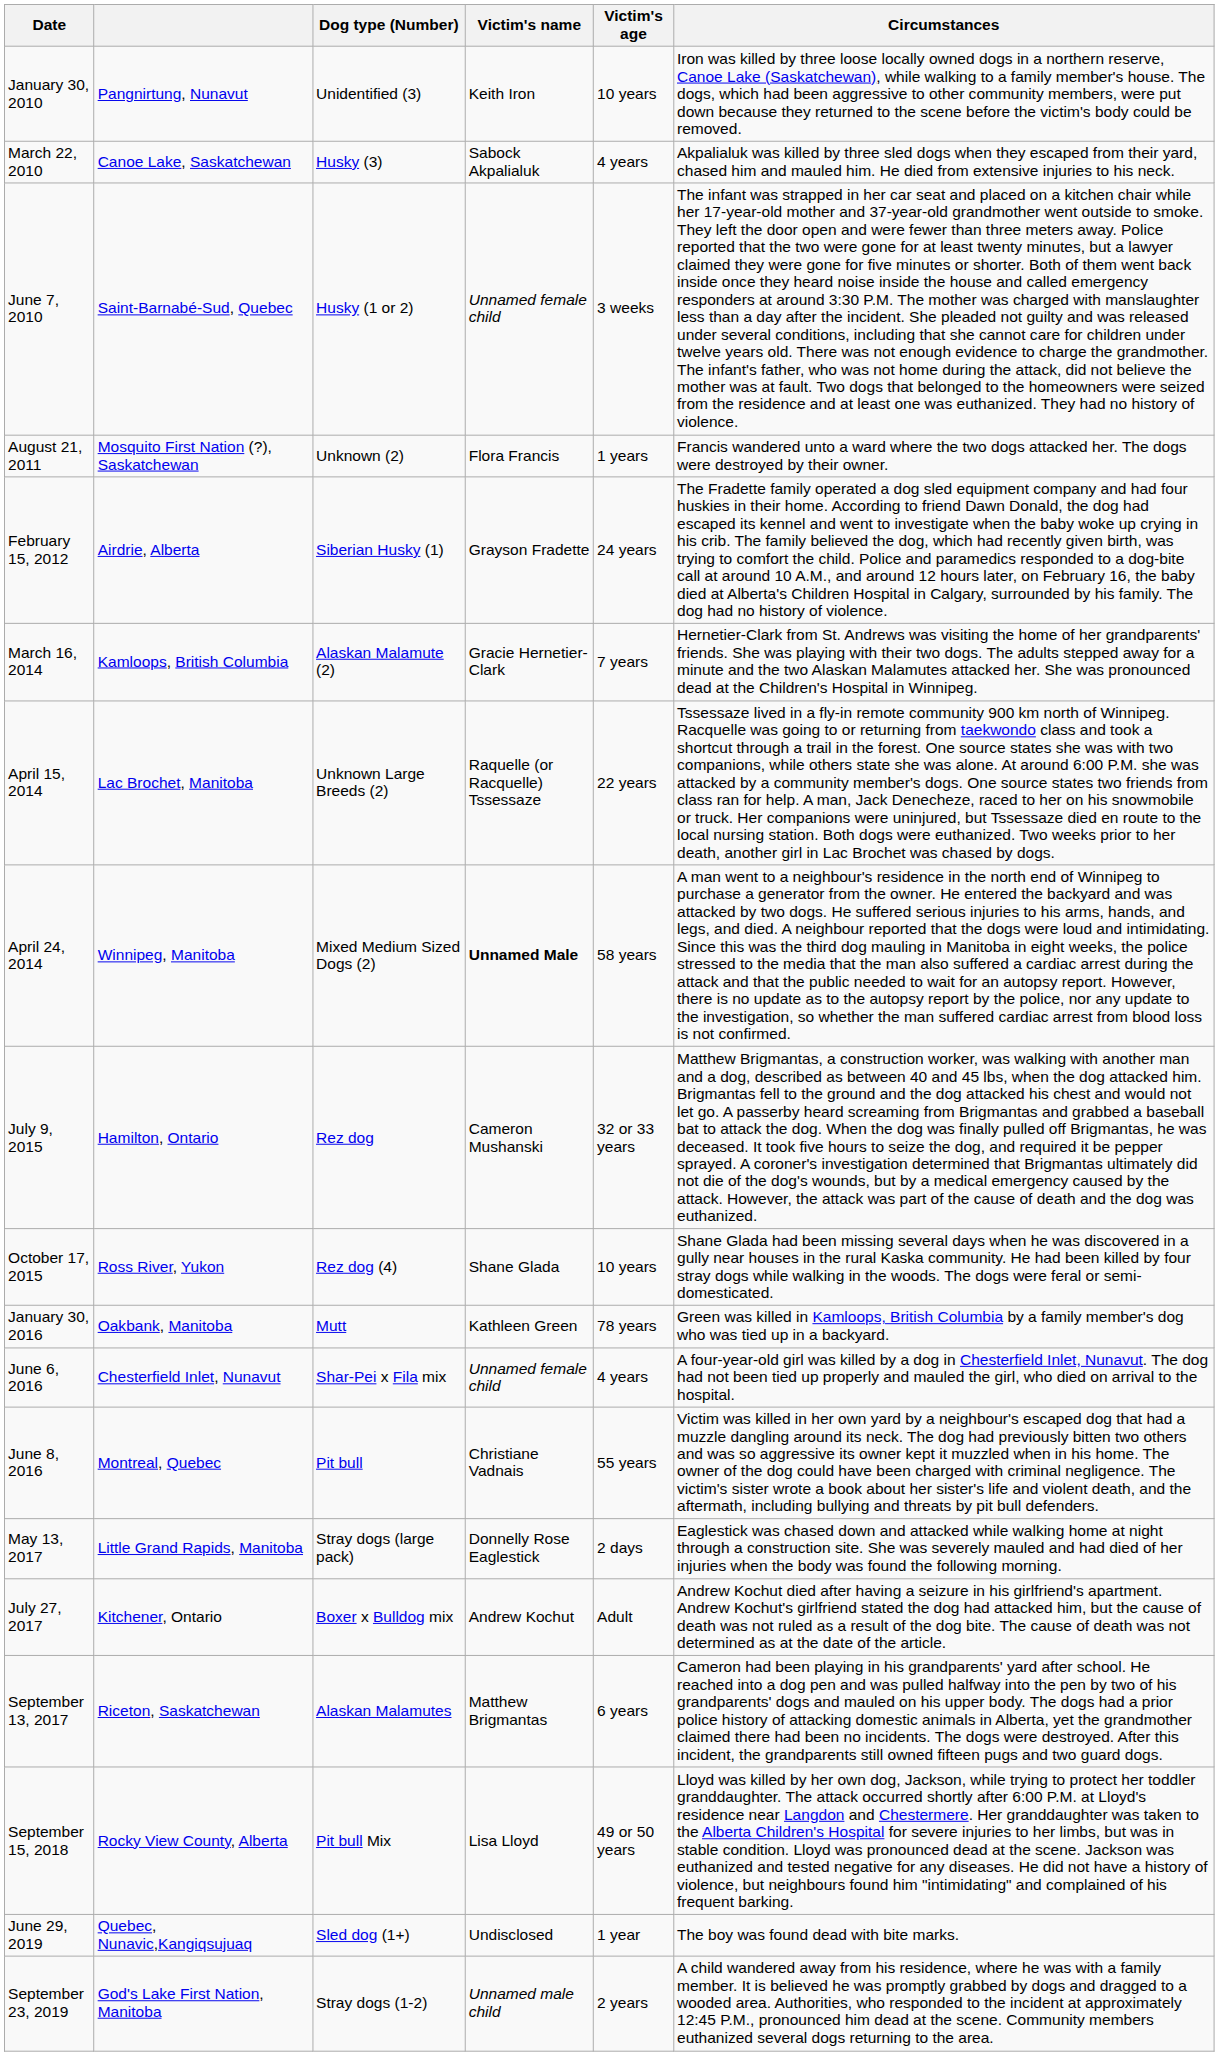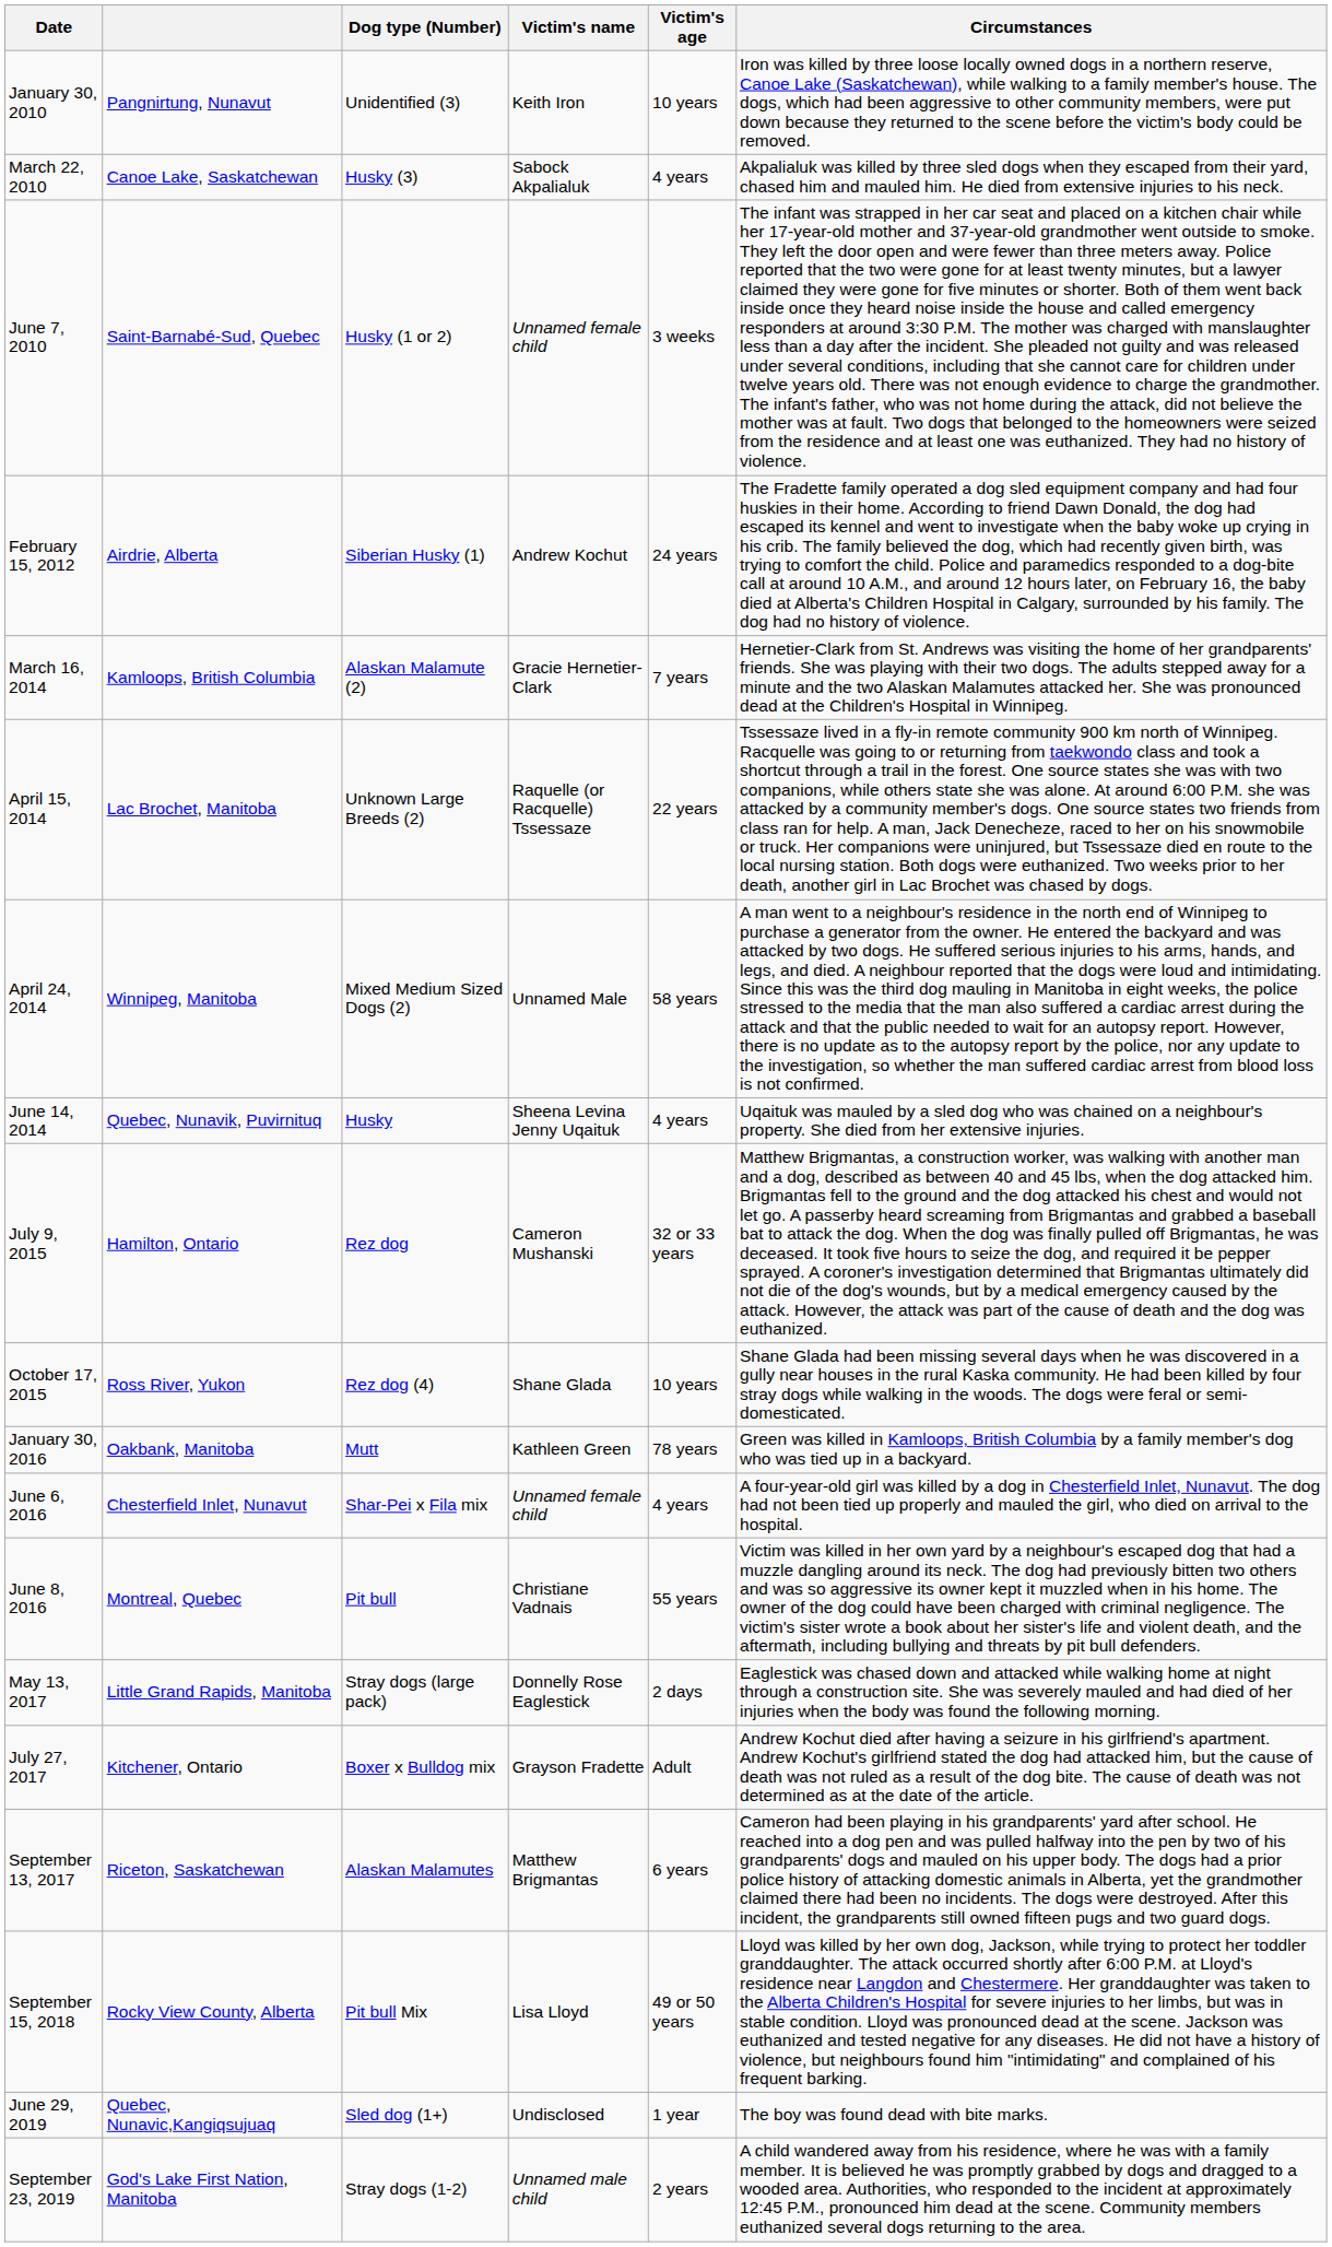- row: August 21, 2011 | Mosquito First Nation (?), Saskatchewan | Unknown (2) | Flora Francis | 1 years | Francis wandered unto a ward where the two dogs attacked her. The dogs were destroyed by their owner.
February 15, 2012 | Victim's name: Grayson Fradette -> Andrew Kochut
April 24, 2014 | Victim's name: bold -> normal
+ row: June 14, 2014 | Quebec, Nunavik, Puvirnituq | Husky | Sheena Levina Jenny Uqaituk | 4 years | Uqaituk was mauled by a sled dog who was chained on a neighbour's property. She died from her extensive injuries.
July 27, 2017 | Victim's name: Andrew Kochut -> Grayson Fradette
